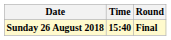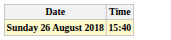- column: Round | Final
